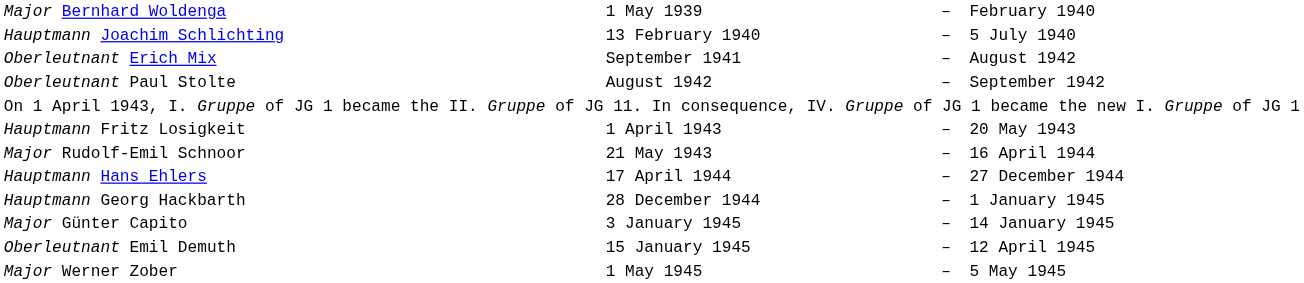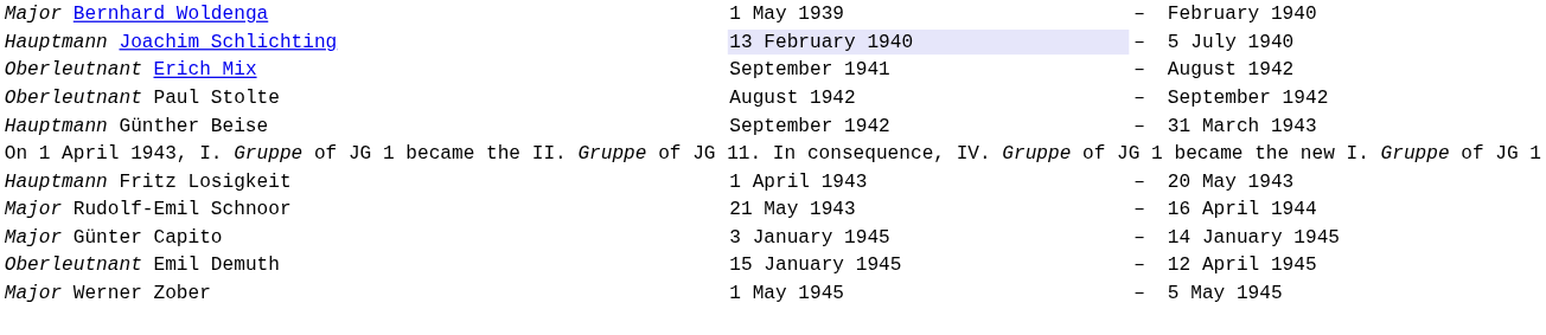Hauptmann Joachim Schlichting | column 2: no background -> lavender background
+ row: Hauptmann Günther Beise | September 1942 | – | 31 March 1943
- row: Hauptmann Hans Ehlers | 17 April 1944 | – | 27 December 1944
- row: Hauptmann Georg Hackbarth | 28 December 1944 | – | 1 January 1945
